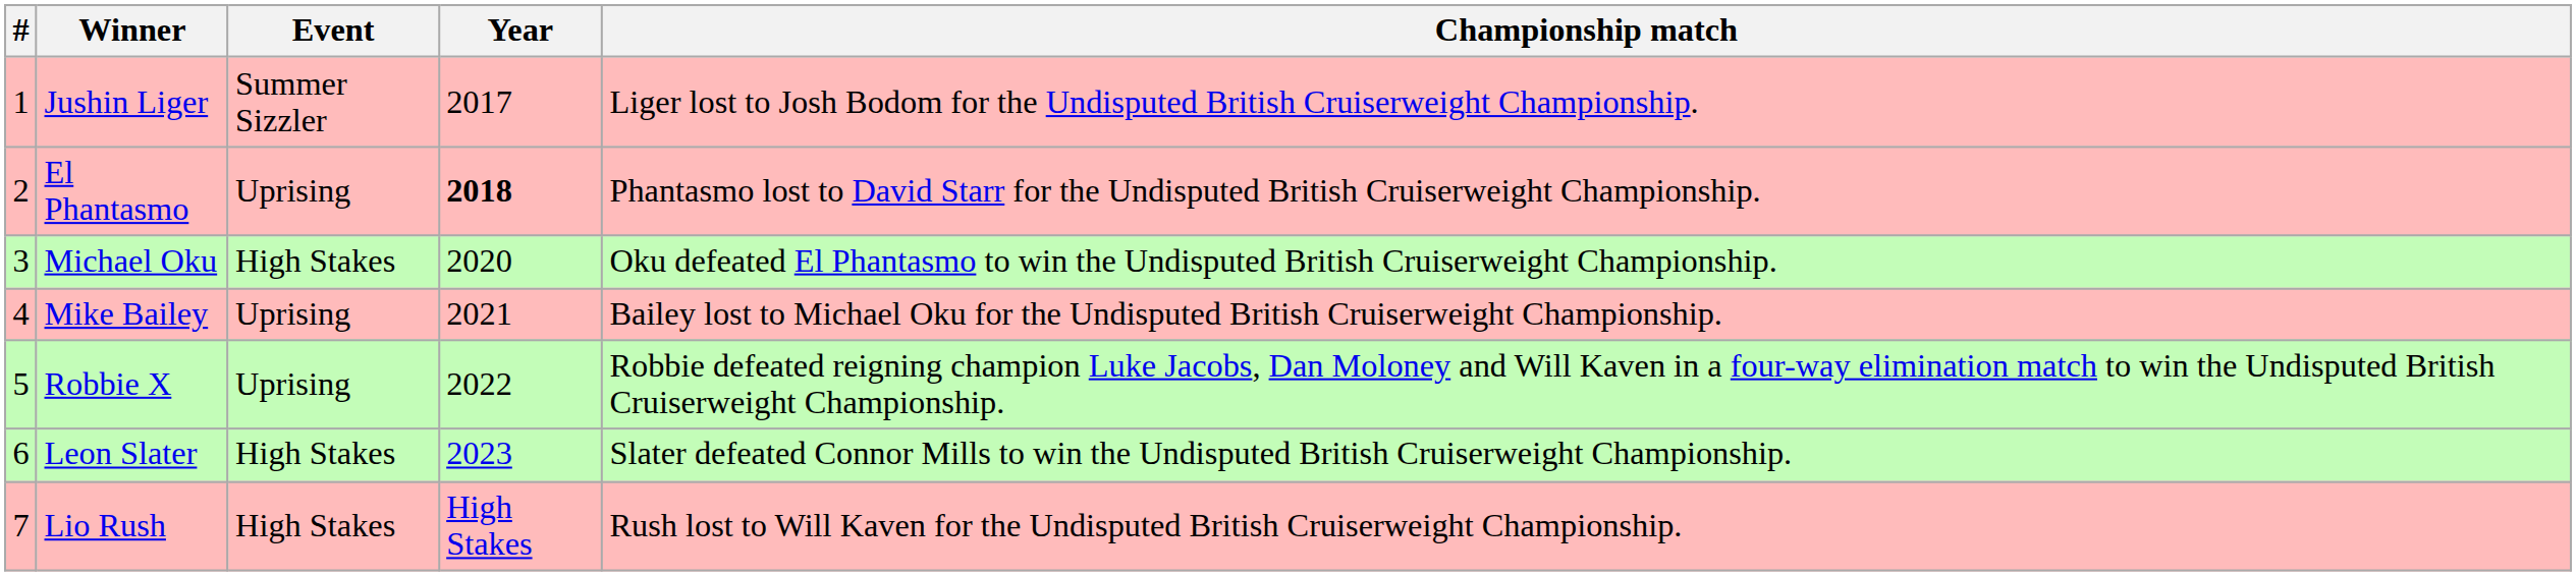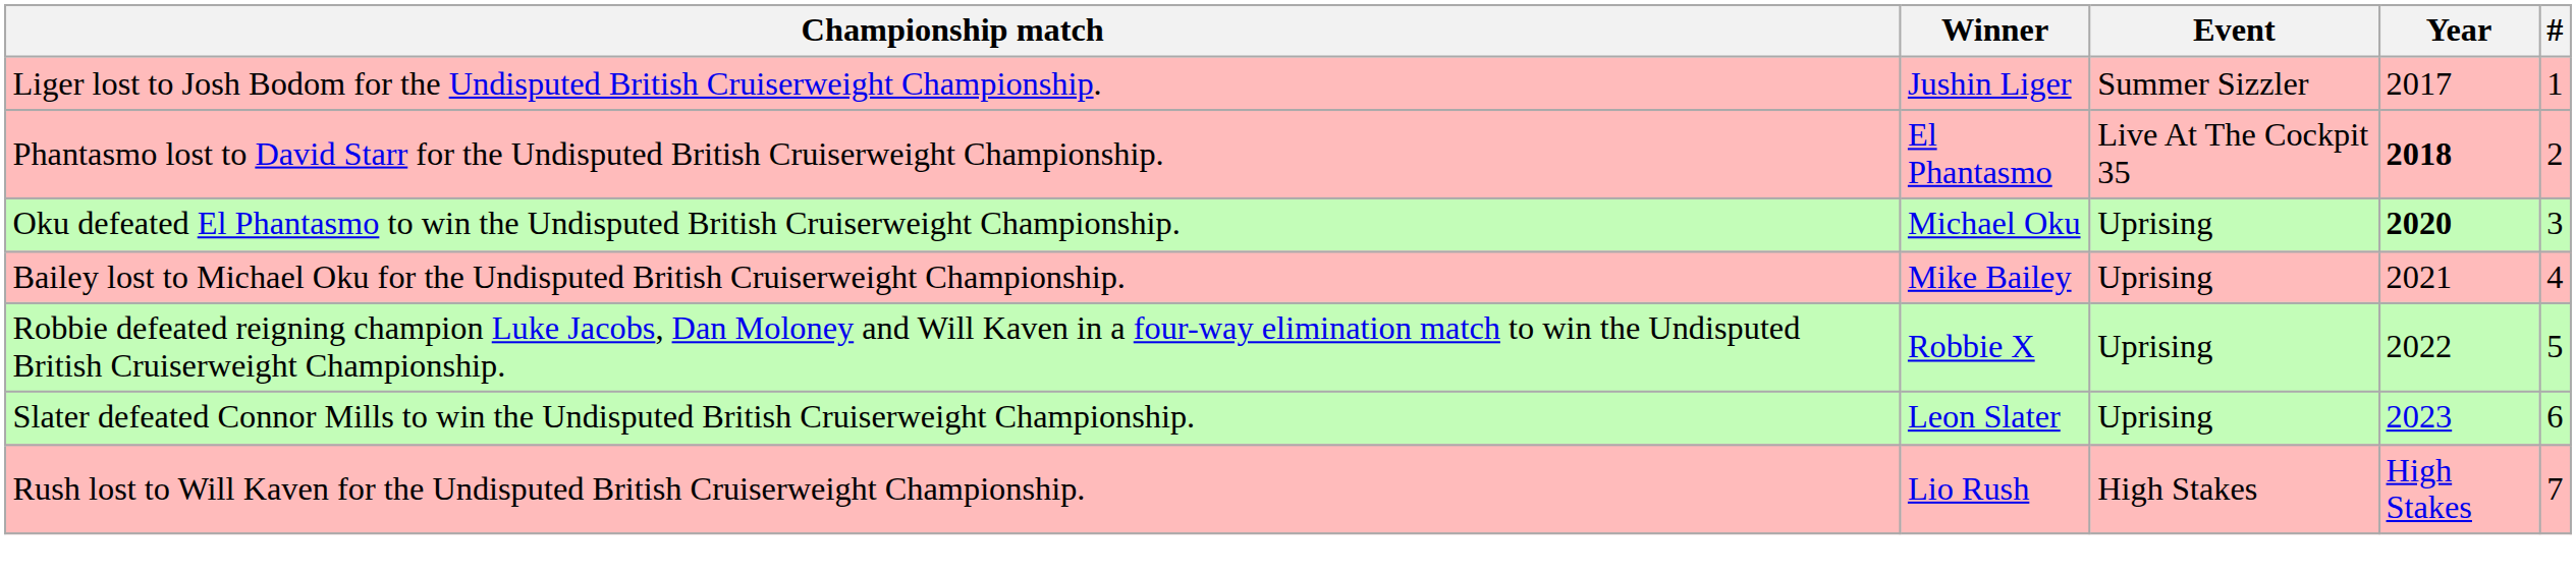columns swapped: # <-> Championship match
El Phantasmo | Event: Uprising -> Live At The Cockpit 35
Michael Oku | Event: High Stakes -> Uprising
Michael Oku | Year: normal -> bold
Leon Slater | Event: High Stakes -> Uprising
